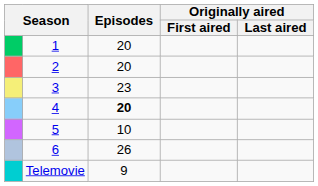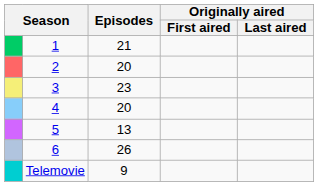1 | Episodes: 20 -> 21
4 | Episodes: bold -> normal
5 | Episodes: 10 -> 13
